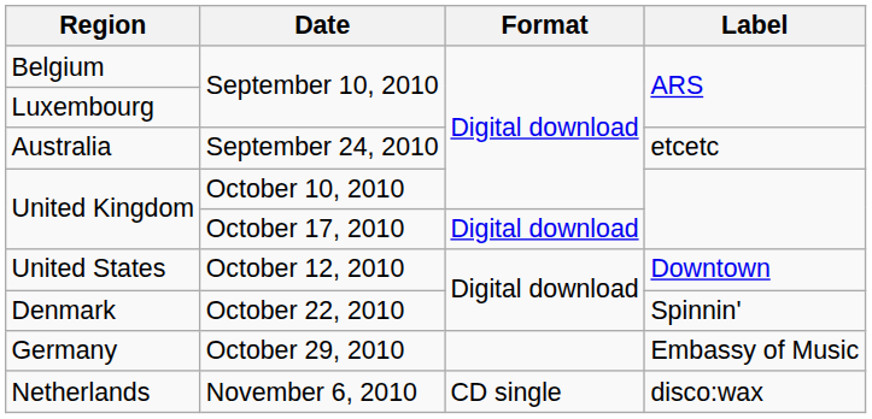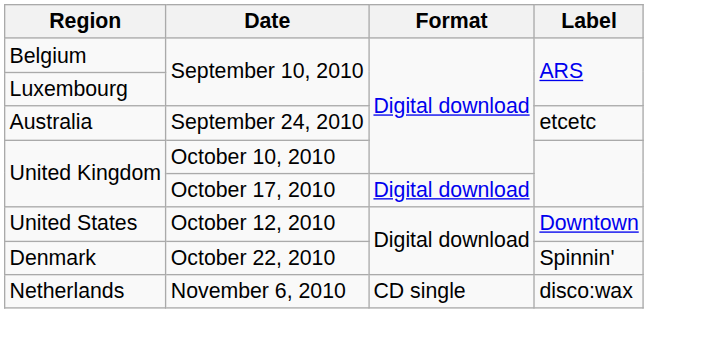- row: Germany | October 29, 2010 | Embassy of Music
